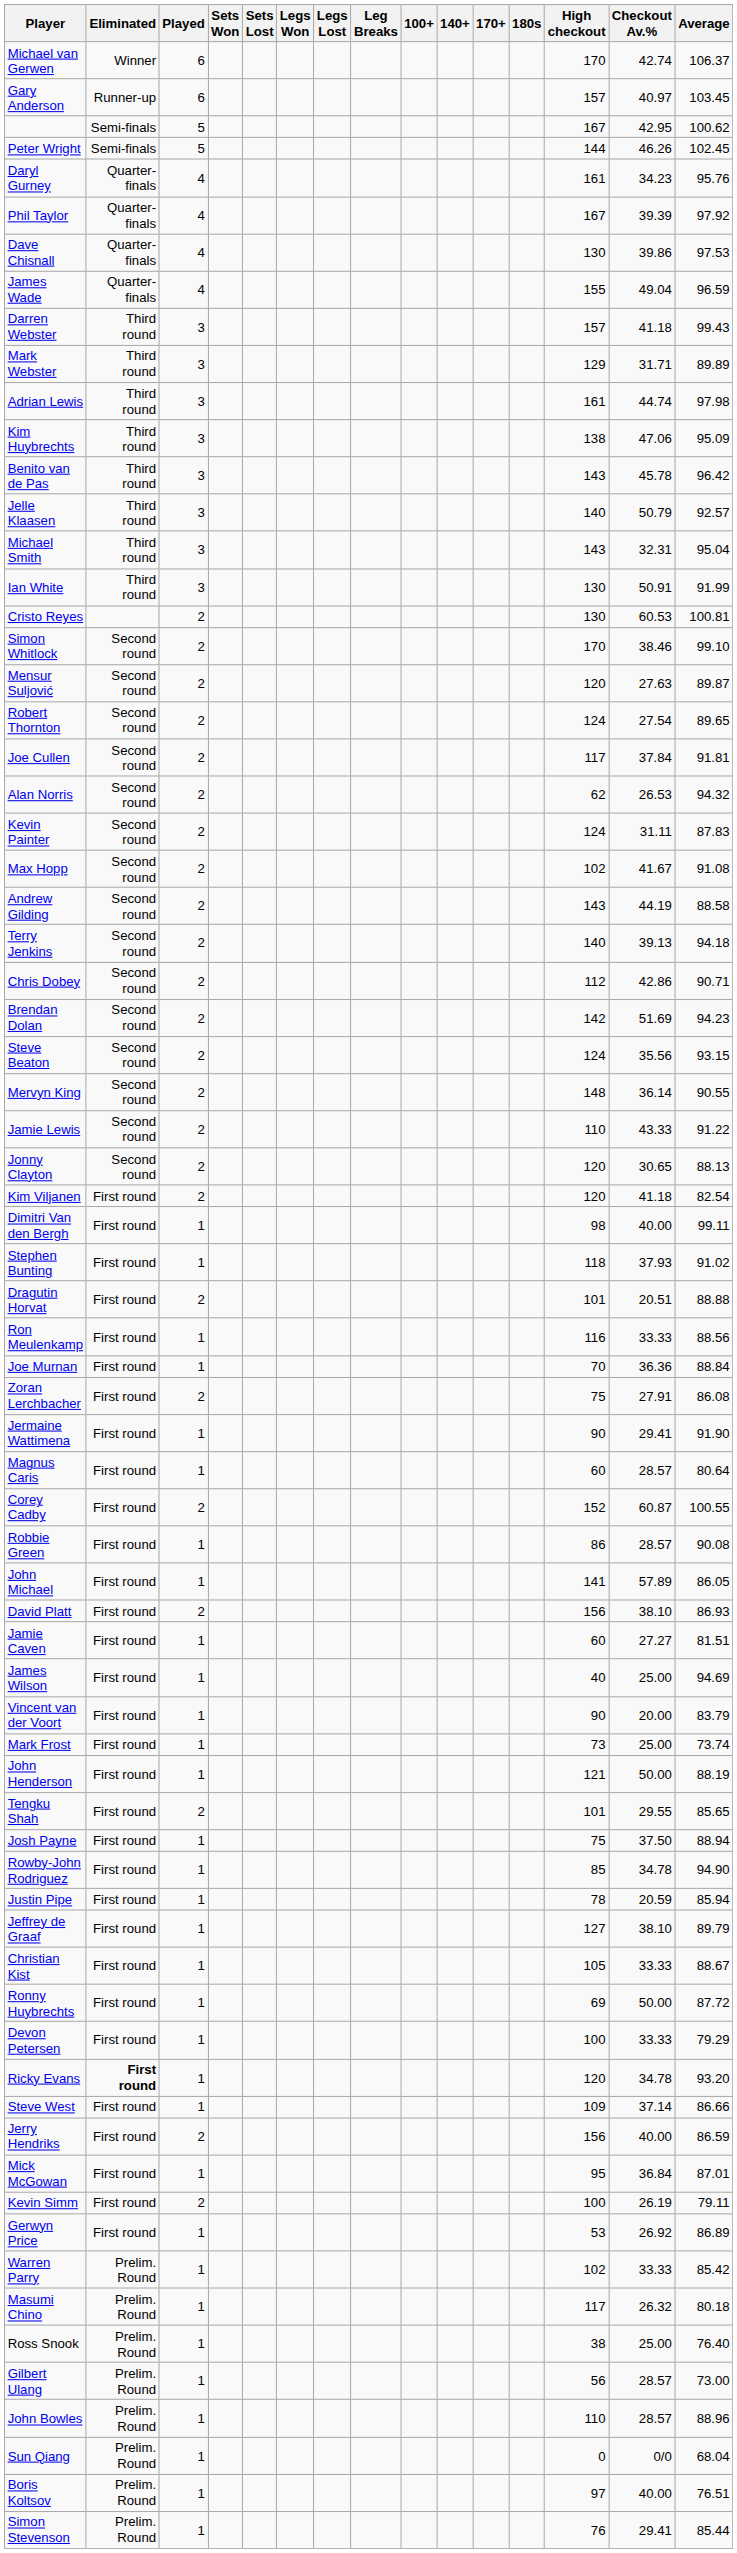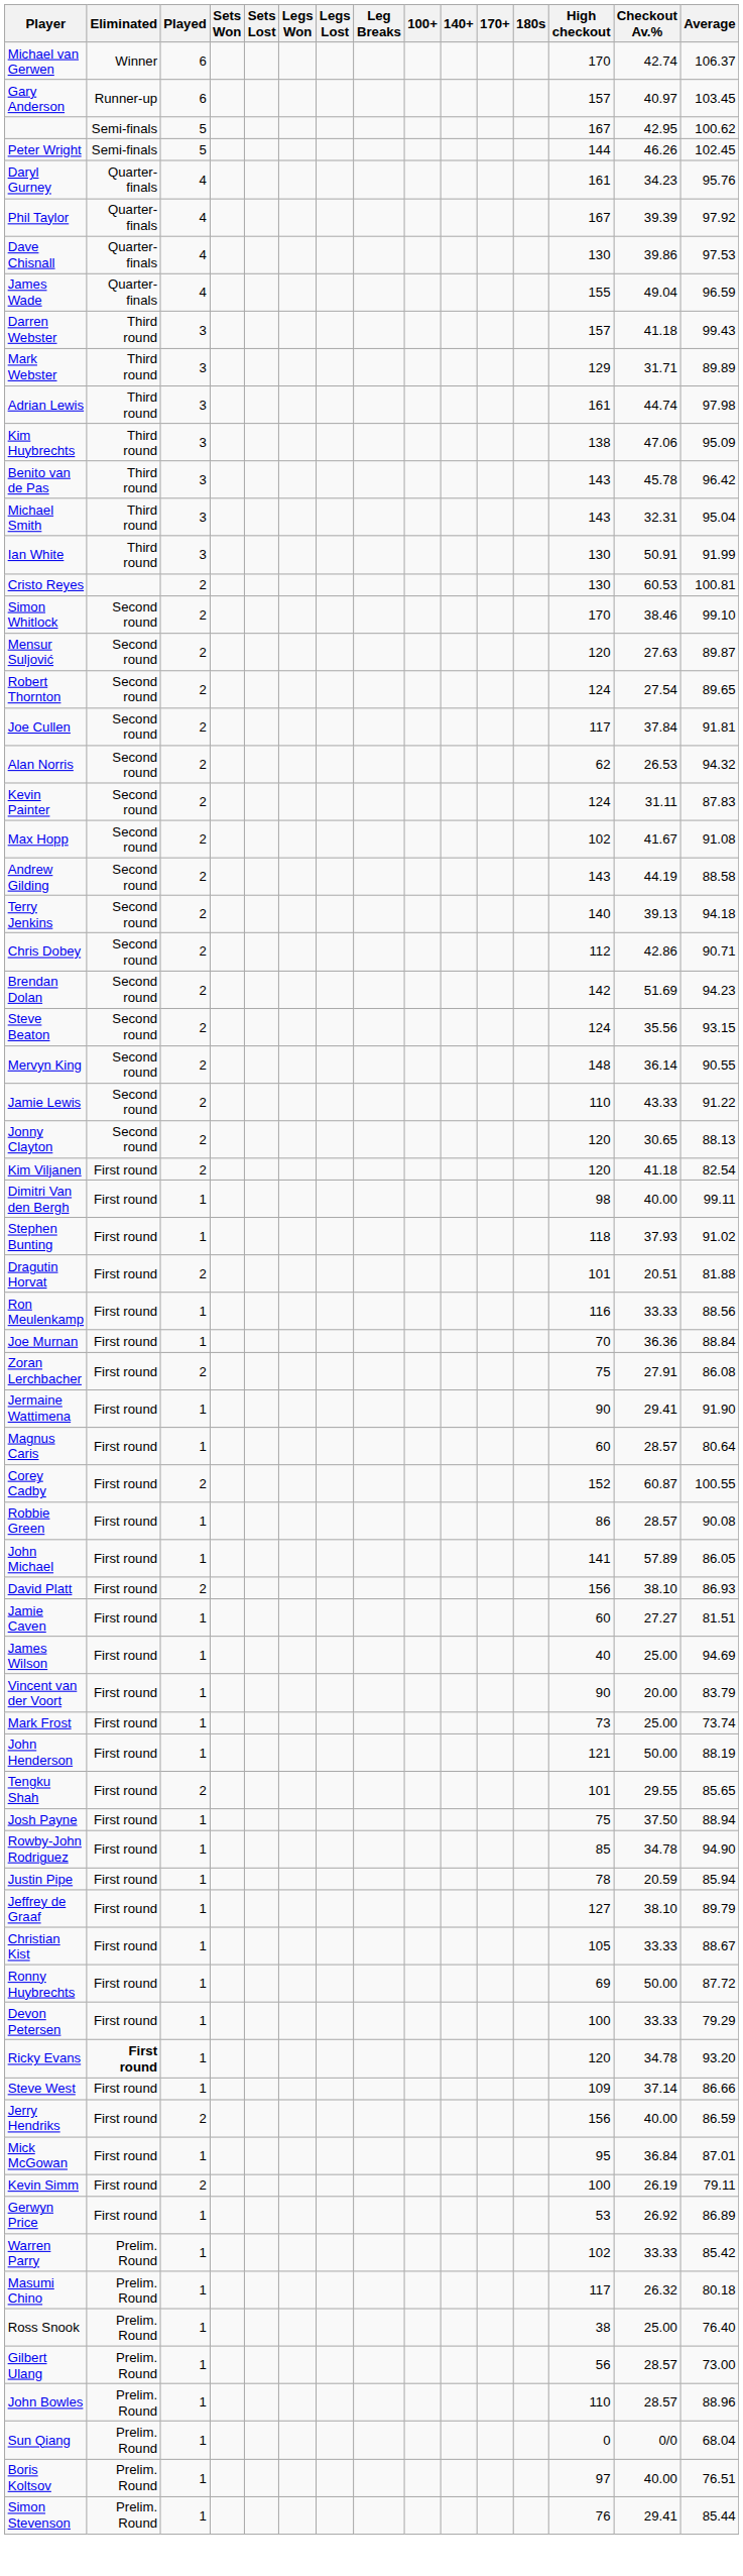- row: Jelle Klaasen | Third round | 3 | 140 | 50.79 | 92.57
Dragutin Horvat | Average: 88.88 -> 81.88
